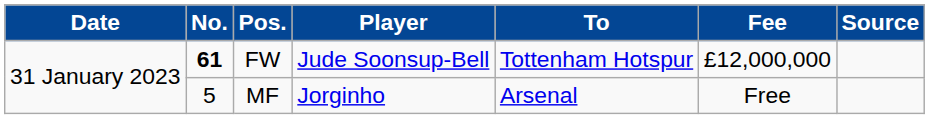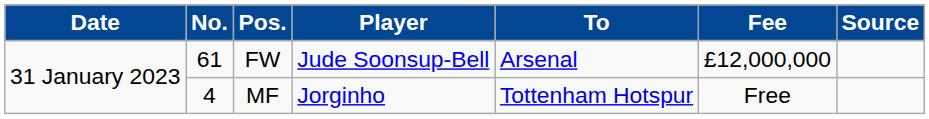FW | No.: bold -> normal
FW | To: Tottenham Hotspur -> Arsenal
MF | No.: 5 -> 4
MF | To: Arsenal -> Tottenham Hotspur
